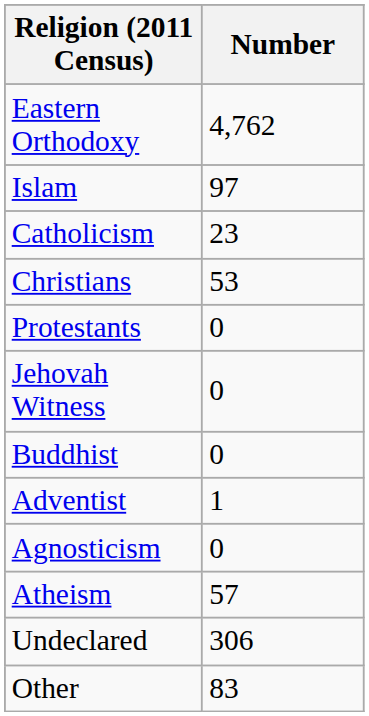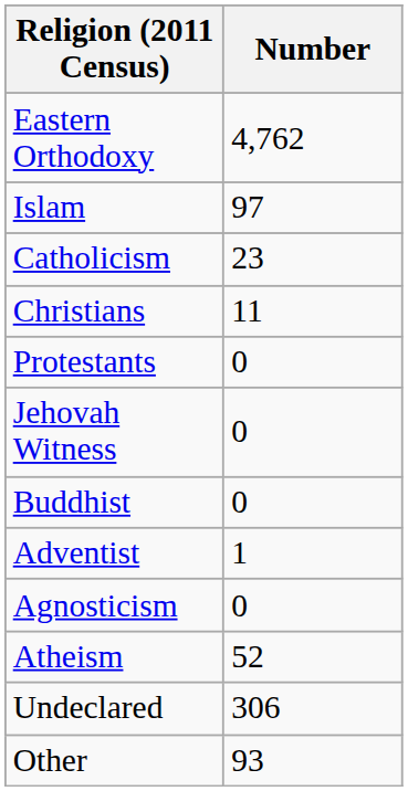Christians | Number: 53 -> 11
Atheism | Number: 57 -> 52
Other | Number: 83 -> 93
